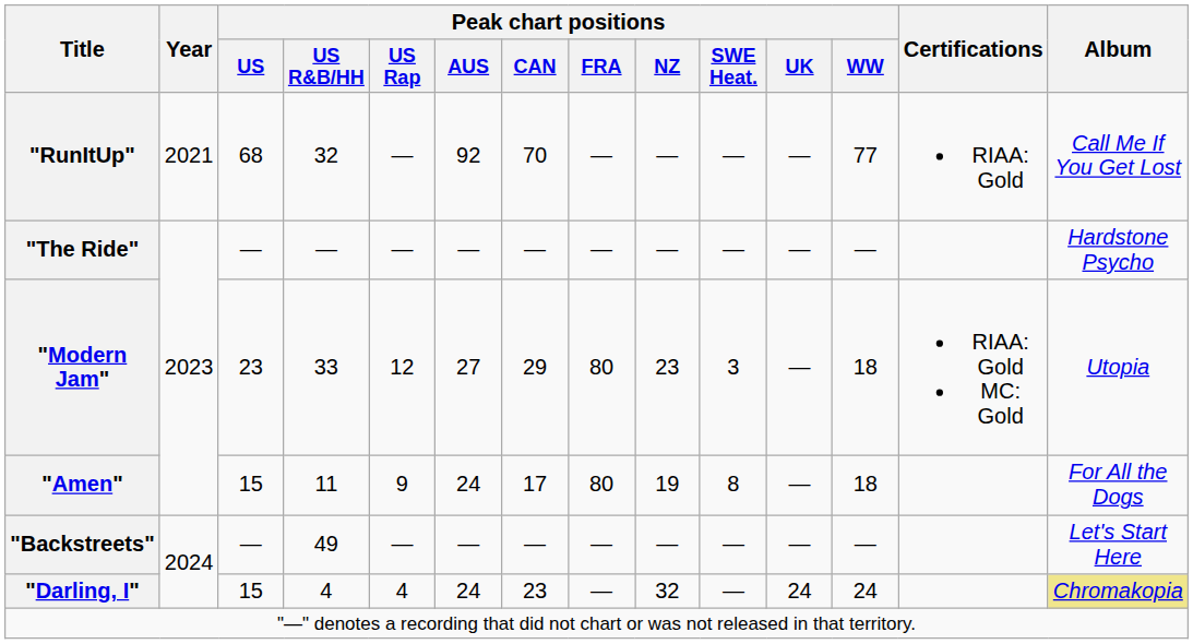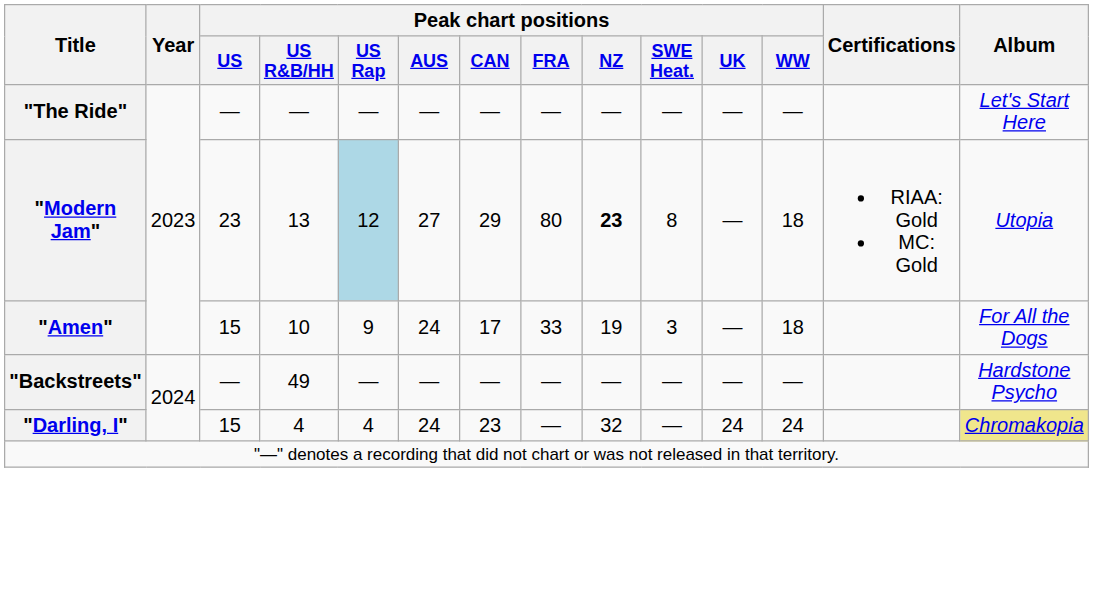- row: "RunItUp" | 2021 | 68 | 32 | — | 92 | 70 | — | — | — | — | 77 | RIAA: Gold | Call Me If You Get Lost
"The Ride" | Album: Hardstone Psycho -> Let's Start Here
"Modern Jam" | Peak chart positions / US R&B/HH: 33 -> 13
"Modern Jam" | Peak chart positions / US Rap: no background -> lightblue background
"Modern Jam" | Peak chart positions / NZ: normal -> bold
"Modern Jam" | Peak chart positions / SWE Heat.: 3 -> 8
"Amen" | Peak chart positions / US R&B/HH: 11 -> 10
"Amen" | Peak chart positions / FRA: 80 -> 33
"Amen" | Peak chart positions / SWE Heat.: 8 -> 3
"Backstreets" | Album: Let's Start Here -> Hardstone Psycho
